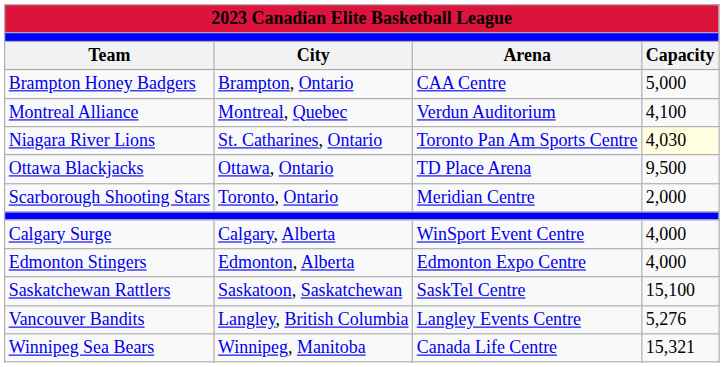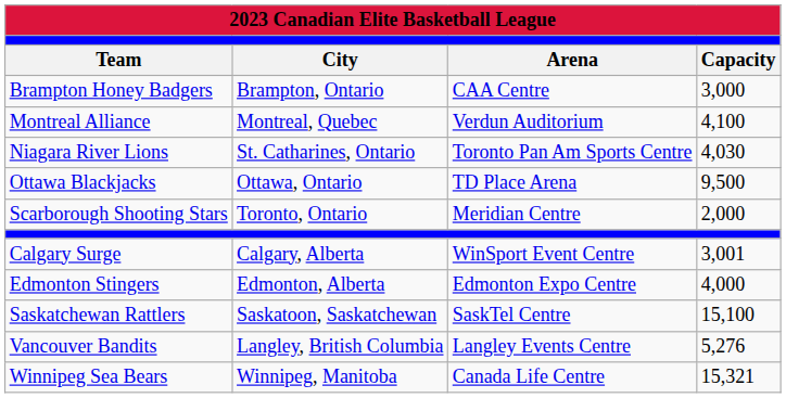Brampton Honey Badgers | column 4: 5,000 -> 3,000
Niagara River Lions | column 4: lightyellow background -> no background
Calgary Surge | column 4: 4,000 -> 3,001
